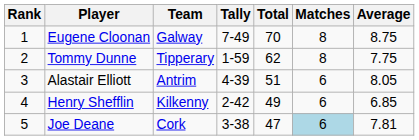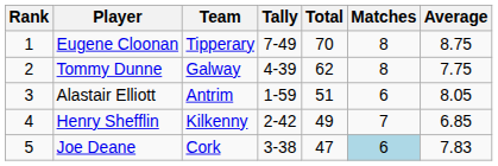Eugene Cloonan | Team: Galway -> Tipperary
Tommy Dunne | Team: Tipperary -> Galway
Tommy Dunne | Tally: 1-59 -> 4-39
Alastair Elliott | Tally: 4-39 -> 1-59
Henry Shefflin | Matches: 6 -> 7
Joe Deane | Average: 7.81 -> 7.83
